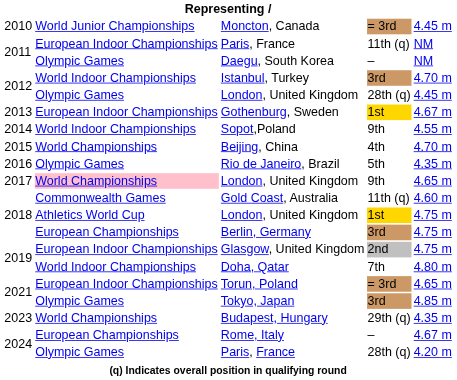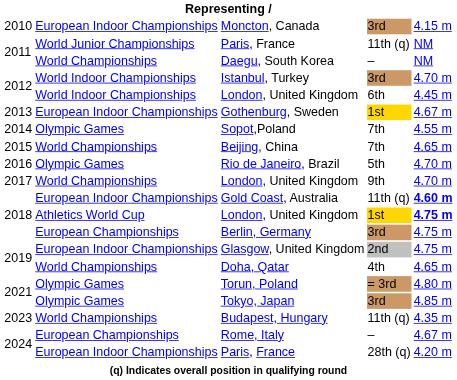Moncton, Canada | column 2: World Junior Championships -> European Indoor Championships
Moncton, Canada | column 4: = 3rd -> 3rd
Moncton, Canada | column 5: 4.45 m -> 4.15 m
2011 / Paris, France | column 2: European Indoor Championships -> World Junior Championships
Daegu, South Korea | column 2: Olympic Games -> World Championships
2012 / London, United Kingdom | column 2: Olympic Games -> World Indoor Championships
2012 / London, United Kingdom | column 4: 28th (q) -> 6th
Sopot,Poland | column 2: World Indoor Championships -> Olympic Games
Sopot,Poland | column 4: 9th -> 7th
Beijing, China | column 4: 4th -> 7th
Beijing, China | column 5: 4.70 m -> 4.65 m
Rio de Janeiro, Brazil | column 5: 4.35 m -> 4.70 m
2017 / London, United Kingdom | column 2: pink background -> no background
2017 / London, United Kingdom | column 5: 4.65 m -> 4.70 m
Gold Coast, Australia | column 2: Commonwealth Games -> European Indoor Championships
Gold Coast, Australia | column 5: normal -> bold
2018 / London, United Kingdom | column 5: normal -> bold
Doha, Qatar | column 2: World Indoor Championships -> World Championships
Doha, Qatar | column 4: 7th -> 4th
Doha, Qatar | column 5: 4.80 m -> 4.65 m
Torun, Poland | column 2: European Indoor Championships -> Olympic Games
Torun, Poland | column 5: 4.65 m -> 4.80 m
Budapest, Hungary | column 4: 29th (q) -> 11th (q)
2024 / Paris, France | column 2: Olympic Games -> European Indoor Championships
